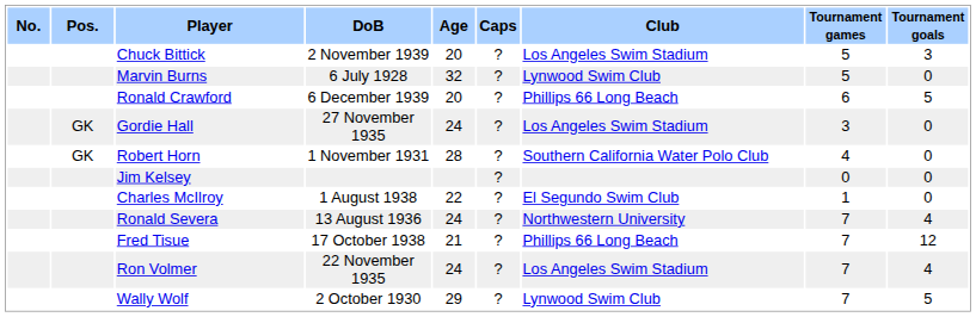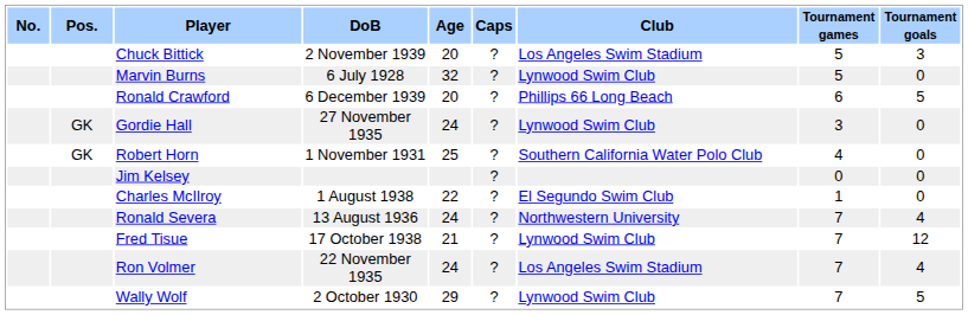Gordie Hall | Club: Los Angeles Swim Stadium -> Lynwood Swim Club
Robert Horn | Age: 28 -> 25
Fred Tisue | Club: Phillips 66 Long Beach -> Lynwood Swim Club
